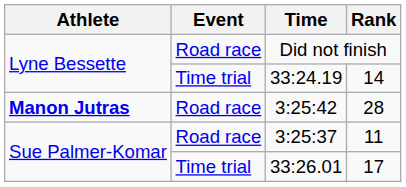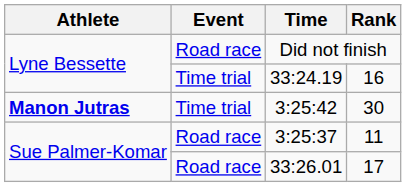33:24.19 | Rank: 14 -> 16
3:25:42 | Event: Road race -> Time trial
3:25:42 | Rank: 28 -> 30
33:26.01 | Event: Time trial -> Road race
